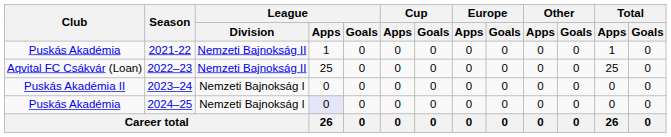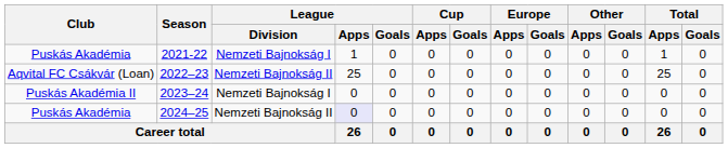2021-22 | League / Division: Nemzeti Bajnokság II -> Nemzeti Bajnokság I
2024–25 | League / Division: Nemzeti Bajnokság I -> Nemzeti Bajnokság II
